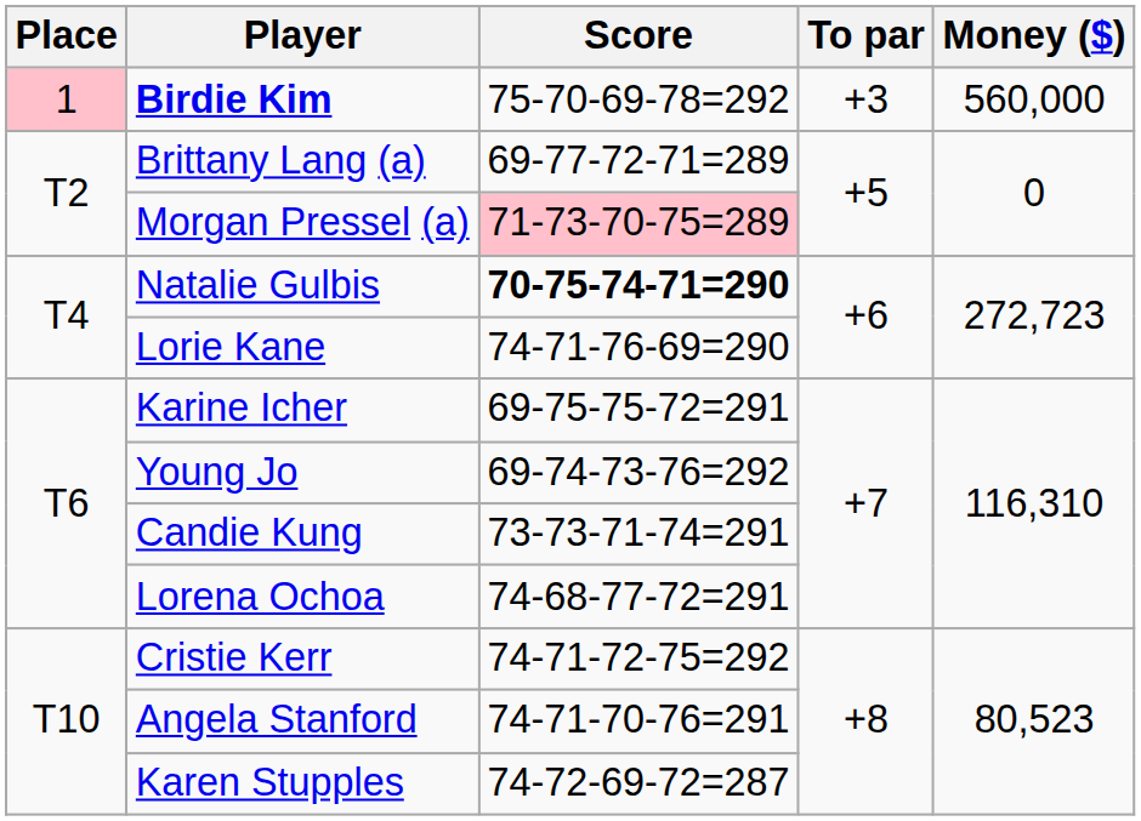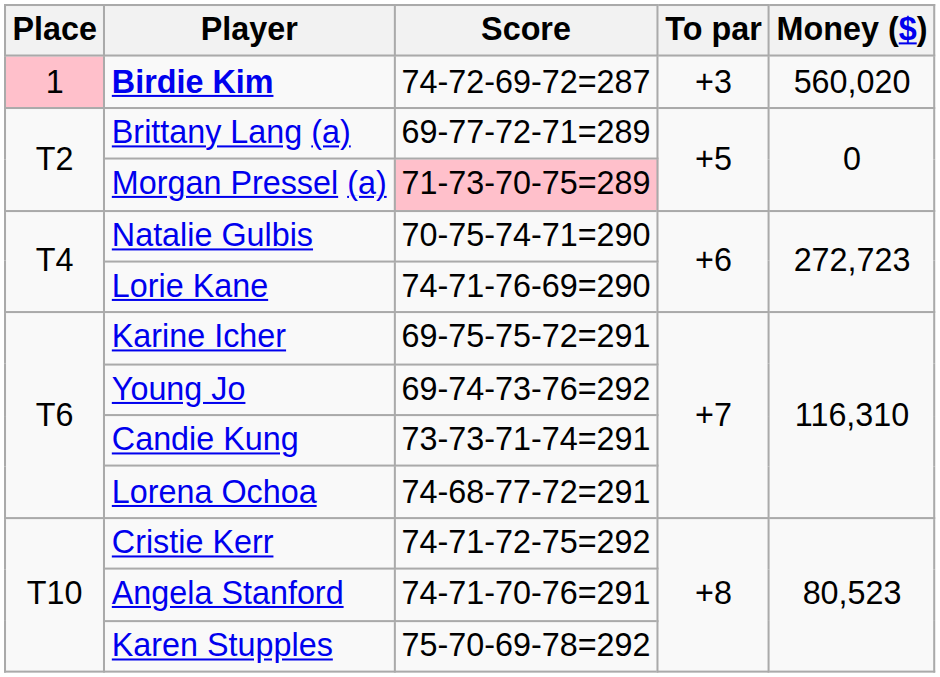Birdie Kim | Score: 75-70-69-78=292 -> 74-72-69-72=287
Birdie Kim | Money ($): 560,000 -> 560,020
Natalie Gulbis | Score: bold -> normal
Karen Stupples | Score: 74-72-69-72=287 -> 75-70-69-78=292
